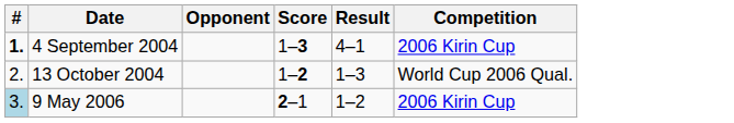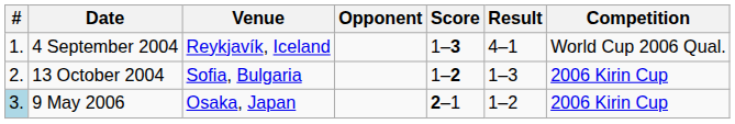+ column: Venue | Reykjavík, Iceland | Sofia, Bulgaria | Osaka, Japan
4 September 2004 | #: bold -> normal
4 September 2004 | Competition: 2006 Kirin Cup -> World Cup 2006 Qual.
13 October 2004 | Competition: World Cup 2006 Qual. -> 2006 Kirin Cup
